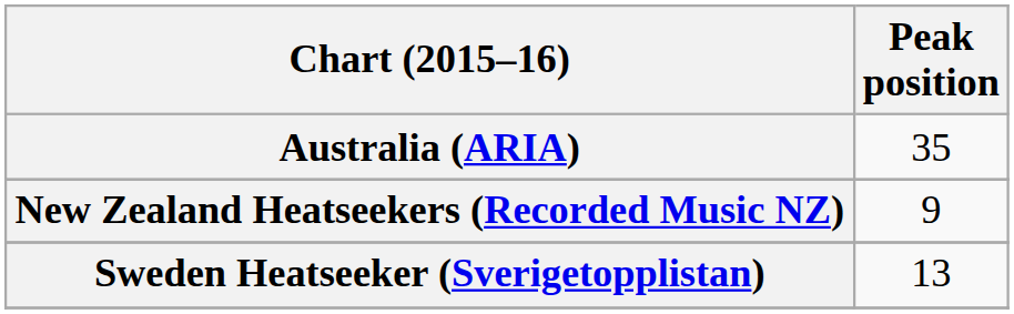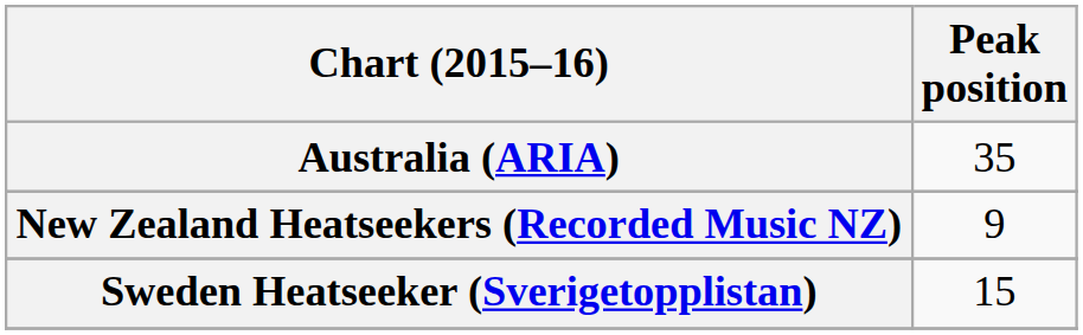Sweden Heatseeker (Sverigetopplistan) | Peak position: 13 -> 15
